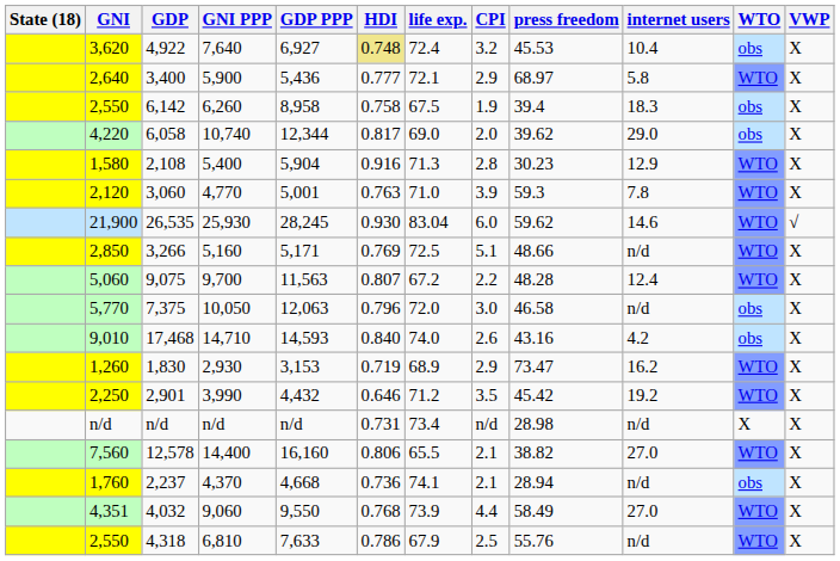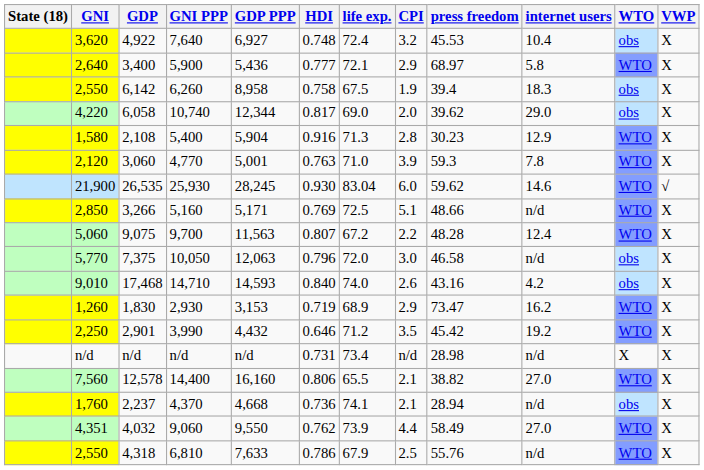4,922 | HDI: khaki background -> no background
4,032 | HDI: 0.768 -> 0.762
